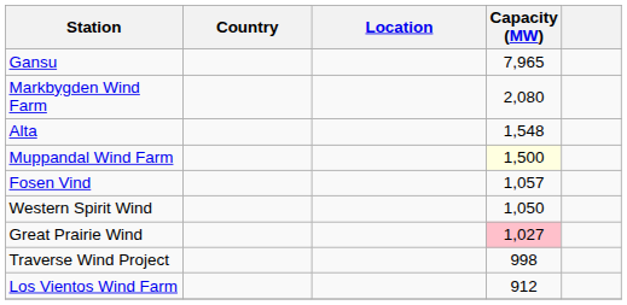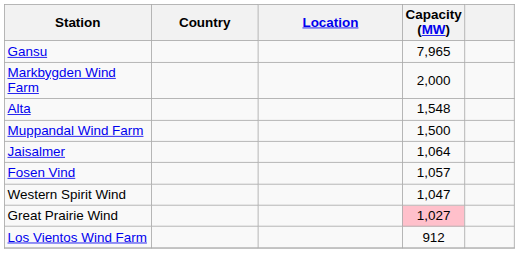Markbygden Wind Farm | Capacity (MW): 2,080 -> 2,000
Muppandal Wind Farm | Capacity (MW): lightyellow background -> no background
+ row: Jaisalmer | 1,064
Western Spirit Wind | Capacity (MW): 1,050 -> 1,047
- row: Traverse Wind Project | 998
